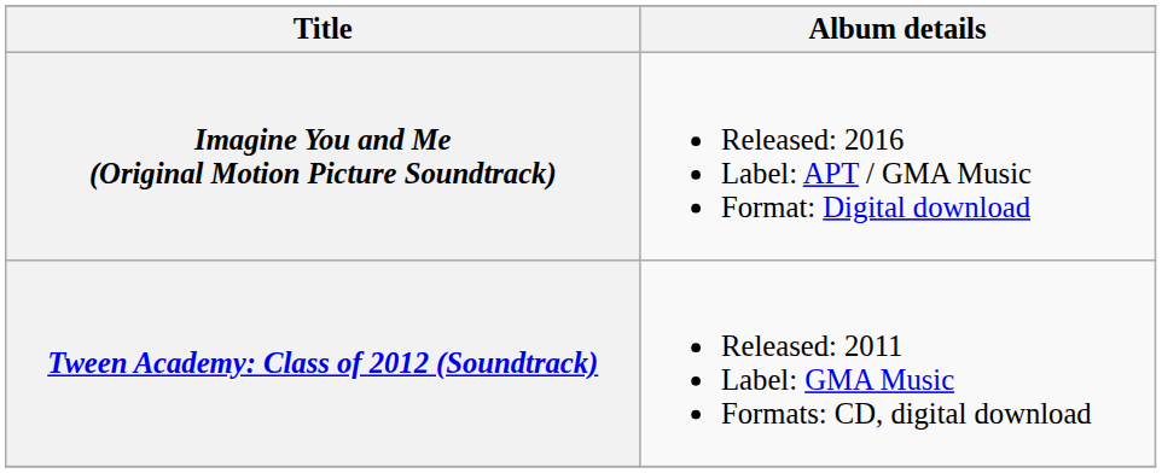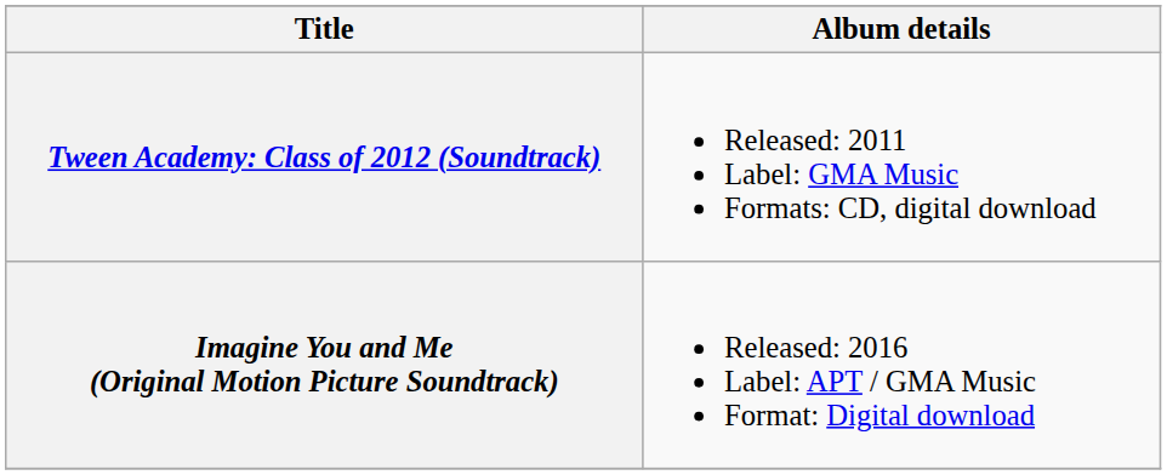rows swapped: Tween Academy: Class of 2012 (Soundtrack) <-> Imagine You and Me (Original Motion Picture Soundtrack)
